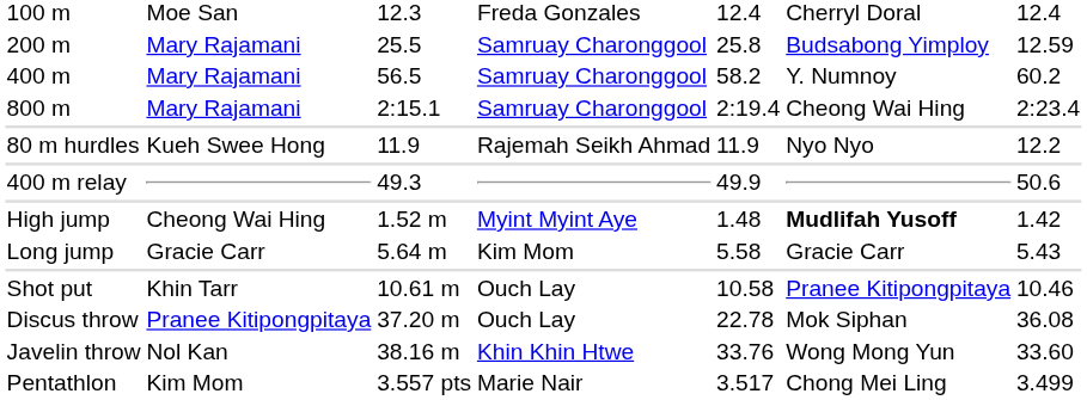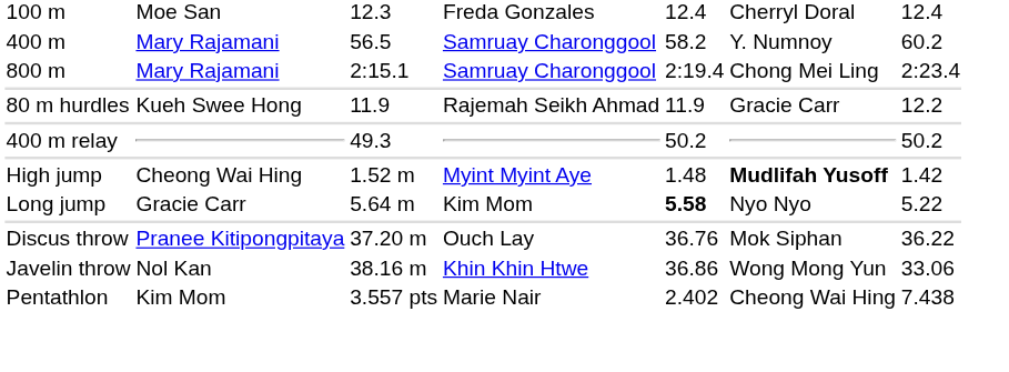- row: 200 m | Mary Rajamani | 25.5 | Samruay Charonggool | 25.8 | Budsabong Yimploy | 12.59
800 m | column 6: Cheong Wai Hing -> Chong Mei Ling
80 m hurdles | column 6: Nyo Nyo -> Gracie Carr
400 m relay | column 5: 49.9 -> 50.2
400 m relay | column 7: 50.6 -> 50.2
Long jump | column 5: normal -> bold
Long jump | column 6: Gracie Carr -> Nyo Nyo
Long jump | column 7: 5.43 -> 5.22
- row: Shot put | Khin Tarr | 10.61 m | Ouch Lay | 10.58 | Pranee Kitipongpitaya | 10.46
Discus throw | column 5: 22.78 -> 36.76
Discus throw | column 7: 36.08 -> 36.22
Javelin throw | column 5: 33.76 -> 36.86
Javelin throw | column 7: 33.60 -> 33.06
Pentathlon | column 5: 3.517 -> 2.402
Pentathlon | column 6: Chong Mei Ling -> Cheong Wai Hing
Pentathlon | column 7: 3.499 -> 7.438
